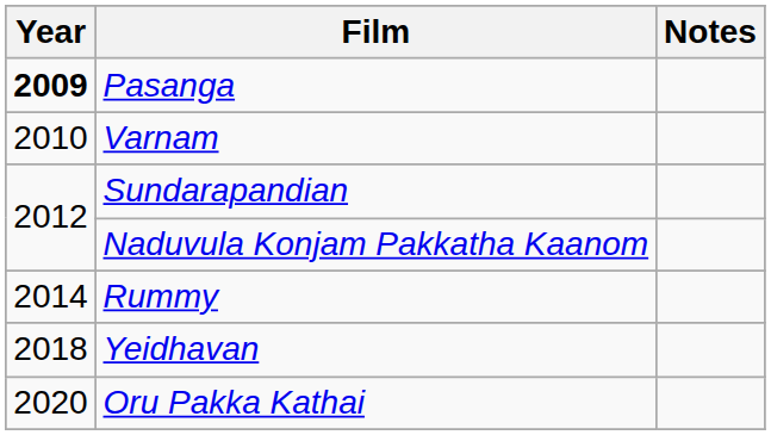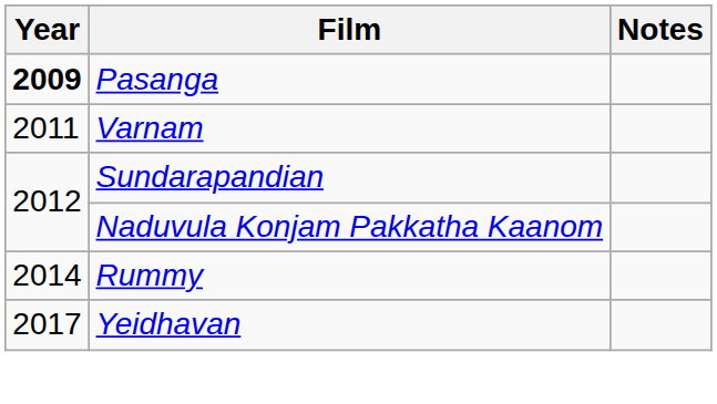Varnam | Year: 2010 -> 2011
Yeidhavan | Year: 2018 -> 2017
- row: 2020 | Oru Pakka Kathai
